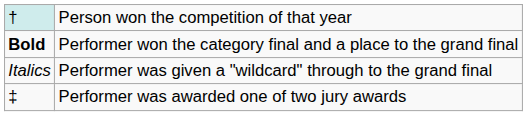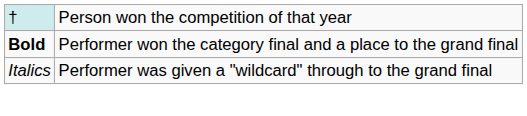- row: ‡ | Performer was awarded one of two jury awards
